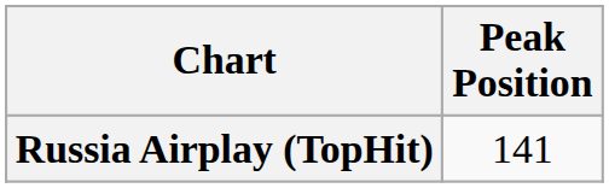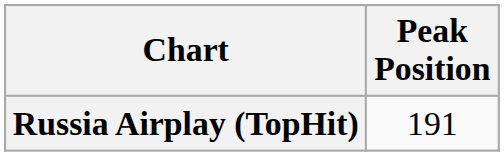Russia Airplay (TopHit) | Peak Position: 141 -> 191
